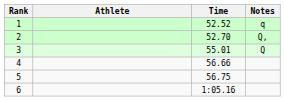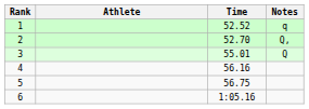4 | Time: 56.66 -> 56.16
